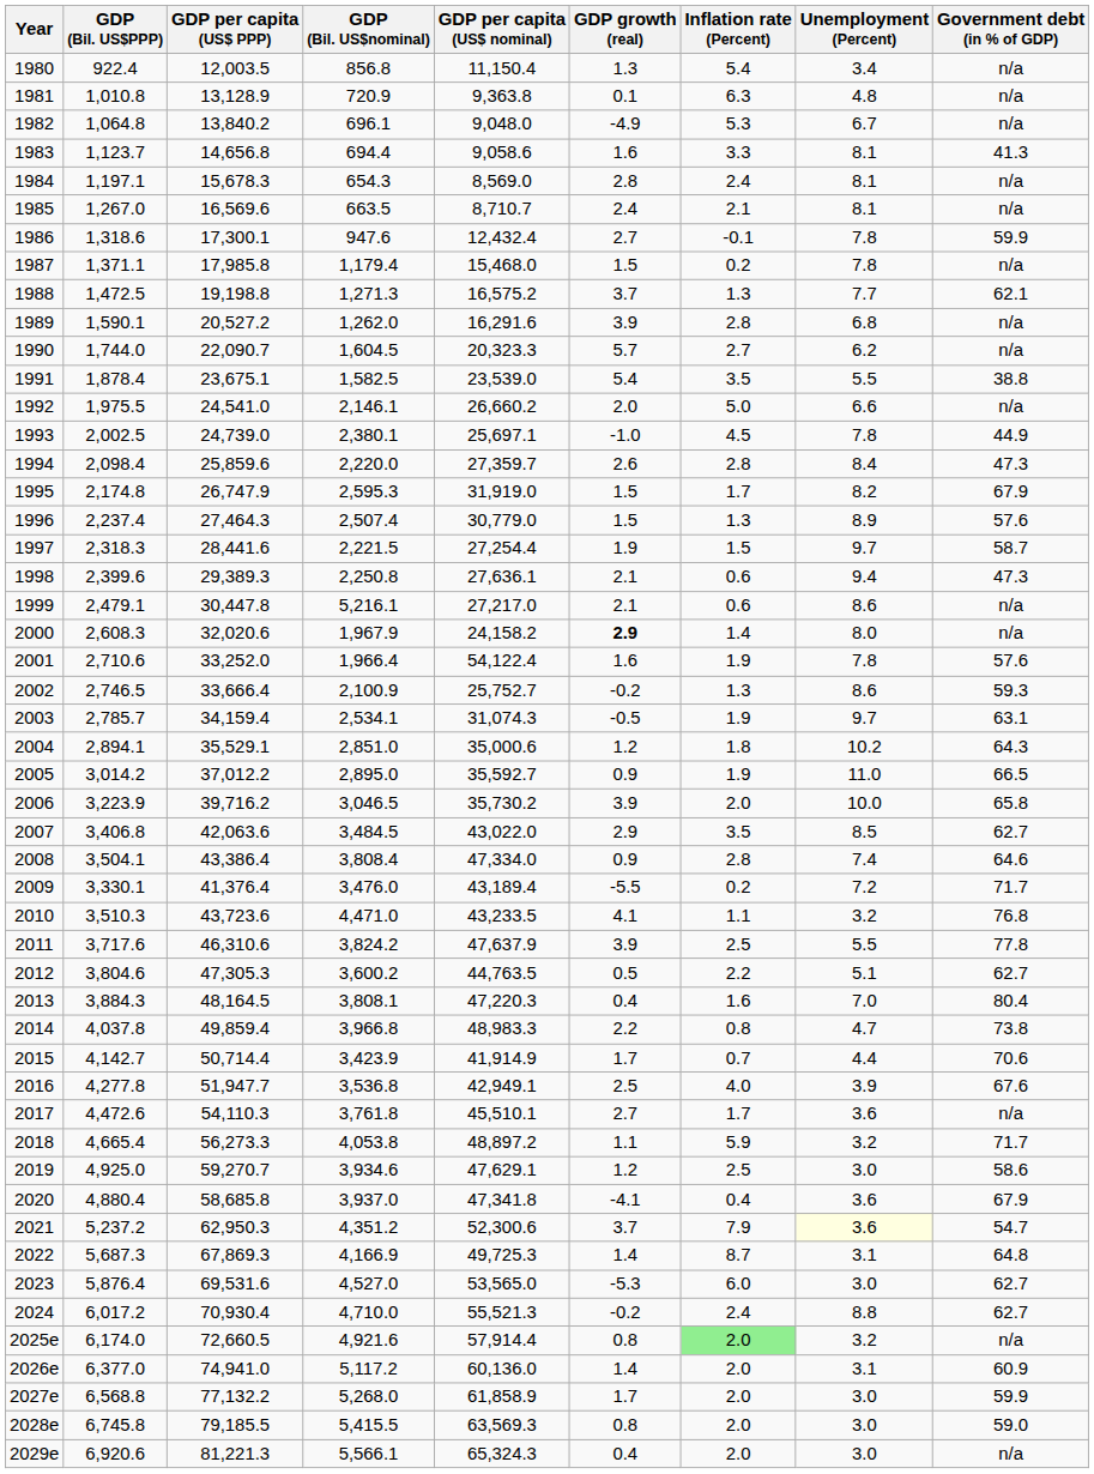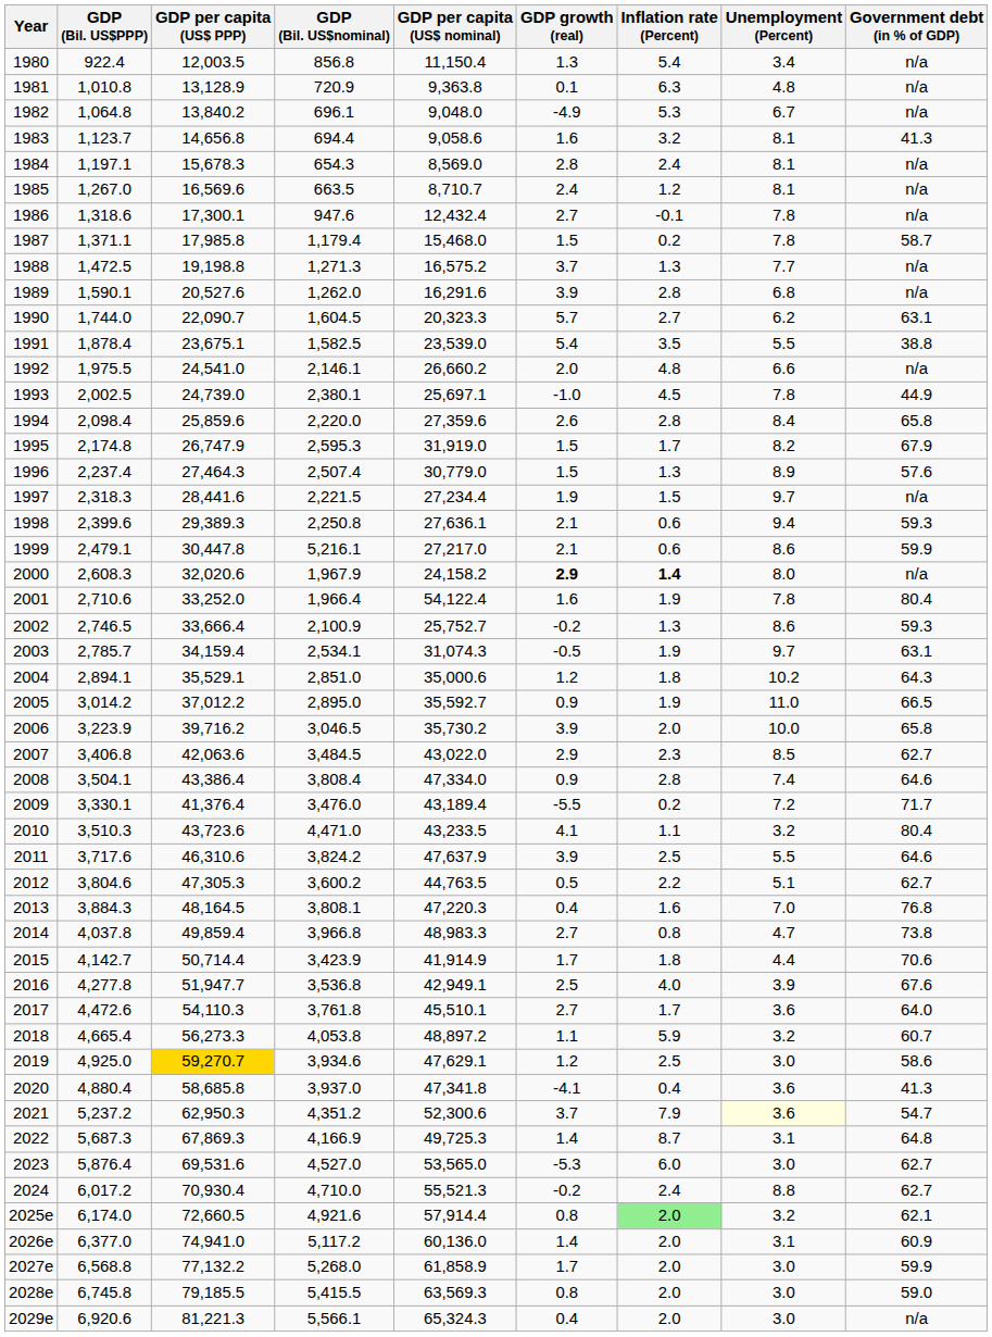1983 | Inflation rate (Percent): 3.3 -> 3.2
1985 | Inflation rate (Percent): 2.1 -> 1.2
1986 | Government debt (in % of GDP): 59.9 -> n/a
1987 | Government debt (in % of GDP): n/a -> 58.7
1988 | Government debt (in % of GDP): 62.1 -> n/a
1989 | GDP per capita (US$ PPP): 20,527.2 -> 20,527.6
1990 | Government debt (in % of GDP): n/a -> 63.1
1992 | Inflation rate (Percent): 5.0 -> 4.8
1994 | GDP per capita (US$ nominal): 27,359.7 -> 27,359.6
1994 | Government debt (in % of GDP): 47.3 -> 65.8
1997 | GDP per capita (US$ nominal): 27,254.4 -> 27,234.4
1997 | Government debt (in % of GDP): 58.7 -> n/a
1998 | Government debt (in % of GDP): 47.3 -> 59.3
1999 | Government debt (in % of GDP): n/a -> 59.9
2000 | Inflation rate (Percent): normal -> bold
2001 | Government debt (in % of GDP): 57.6 -> 80.4
2007 | Inflation rate (Percent): 3.5 -> 2.3
2010 | Government debt (in % of GDP): 76.8 -> 80.4
2011 | Government debt (in % of GDP): 77.8 -> 64.6
2013 | Government debt (in % of GDP): 80.4 -> 76.8
2014 | GDP growth (real): 2.2 -> 2.7
2015 | Inflation rate (Percent): 0.7 -> 1.8
2017 | Government debt (in % of GDP): n/a -> 64.0
2018 | Government debt (in % of GDP): 71.7 -> 60.7
2019 | GDP per capita (US$ PPP): no background -> gold background
2020 | Government debt (in % of GDP): 67.9 -> 41.3
2025e | Government debt (in % of GDP): n/a -> 62.1
